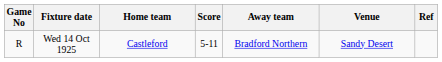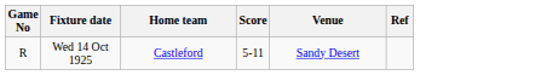- column: Away team | Bradford Northern
